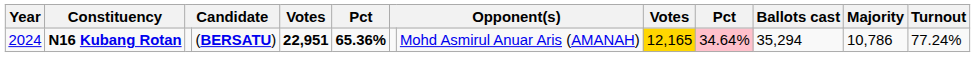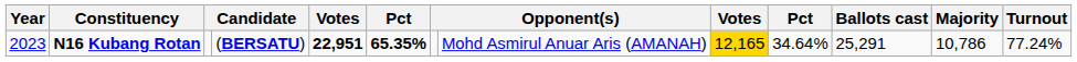N16 Kubang Rotan | Year: 2024 -> 2023
N16 Kubang Rotan | column 6: 65.36% -> 65.35%
N16 Kubang Rotan | column 10: pink background -> no background
N16 Kubang Rotan | Ballots cast: 35,294 -> 25,291
